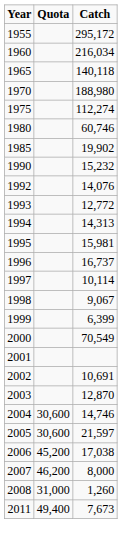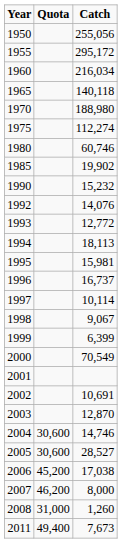+ row: 1950 | 255,056
1994 | Catch: 14,313 -> 18,113
2005 | Catch: 21,597 -> 28,527
